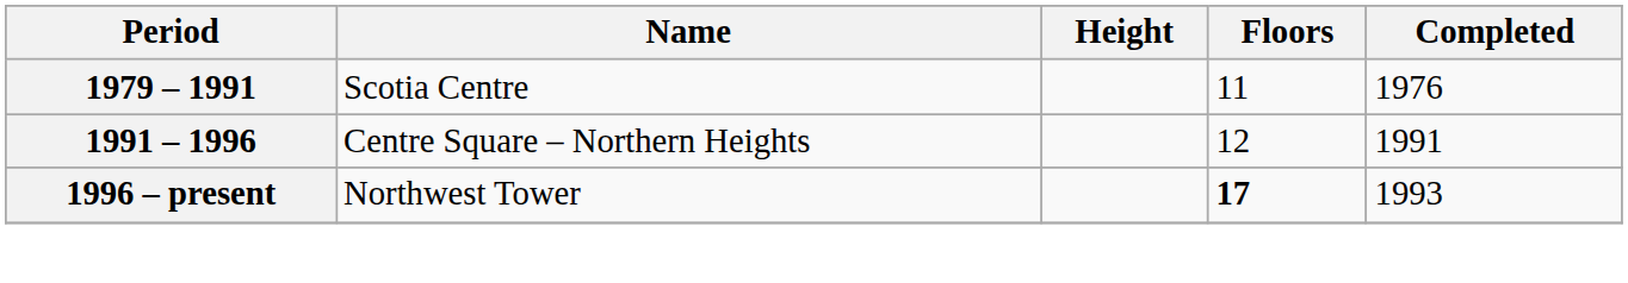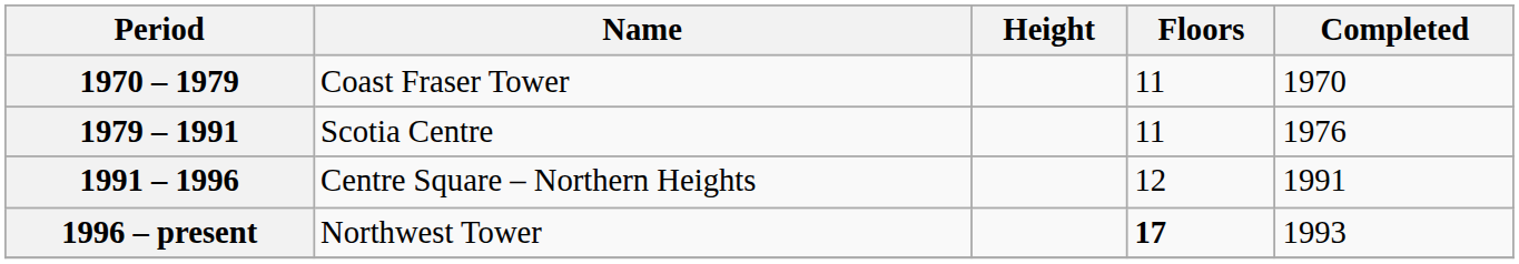+ row: 1970 – 1979 | Coast Fraser Tower | 11 | 1970
